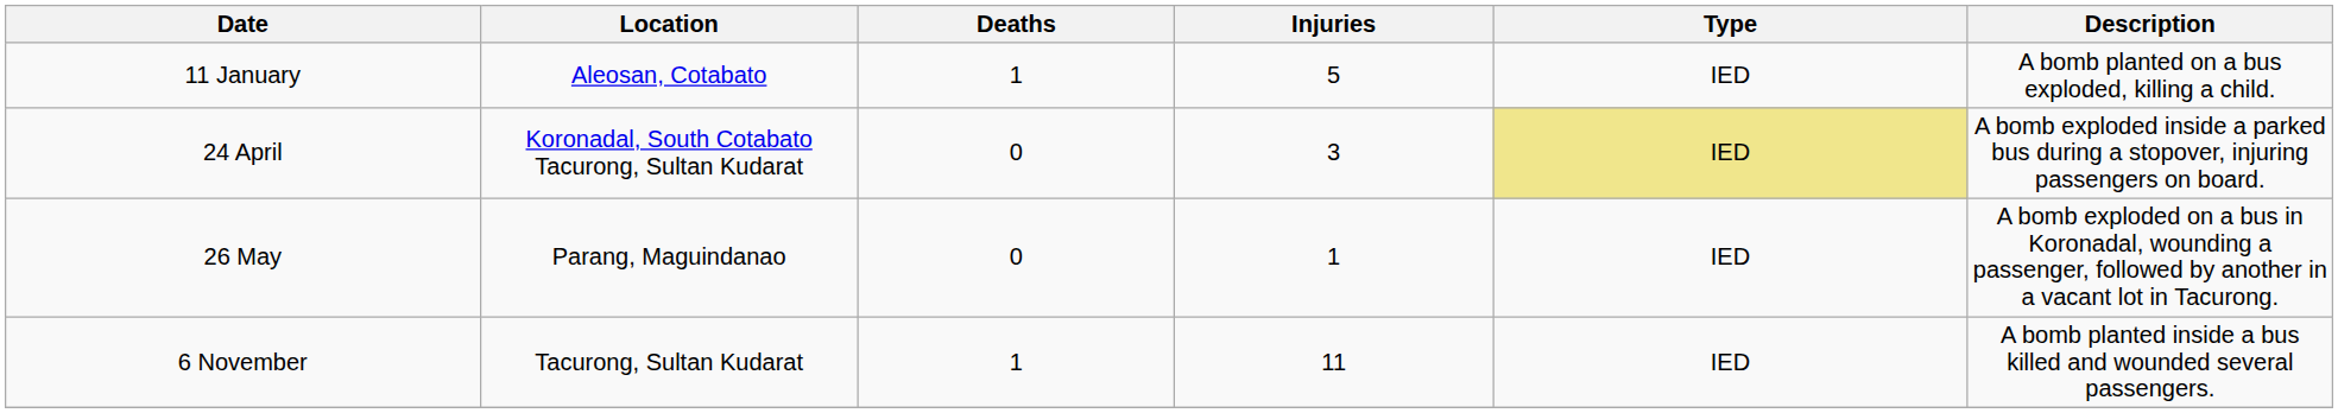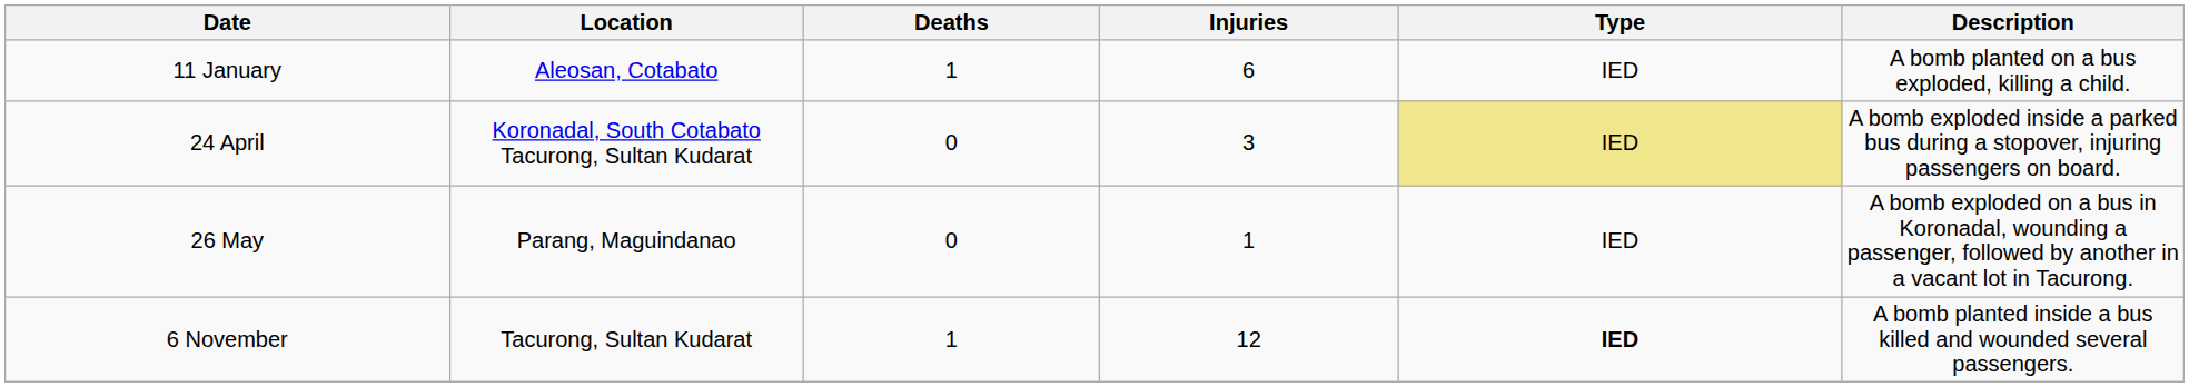11 January | Injuries: 5 -> 6
6 November | Injuries: 11 -> 12
6 November | Type: normal -> bold
